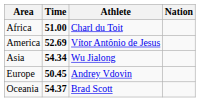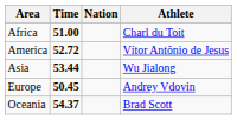columns swapped: Athlete <-> Nation
America | Time: 52.69 -> 52.72
Asia | Time: 54.34 -> 53.44
